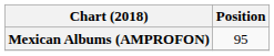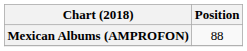Mexican Albums (AMPROFON) | Position: 95 -> 88
